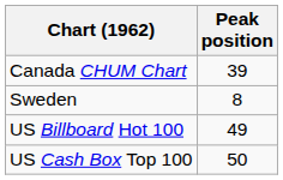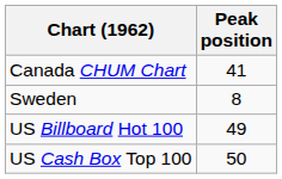Canada CHUM Chart | Peak position: 39 -> 41
